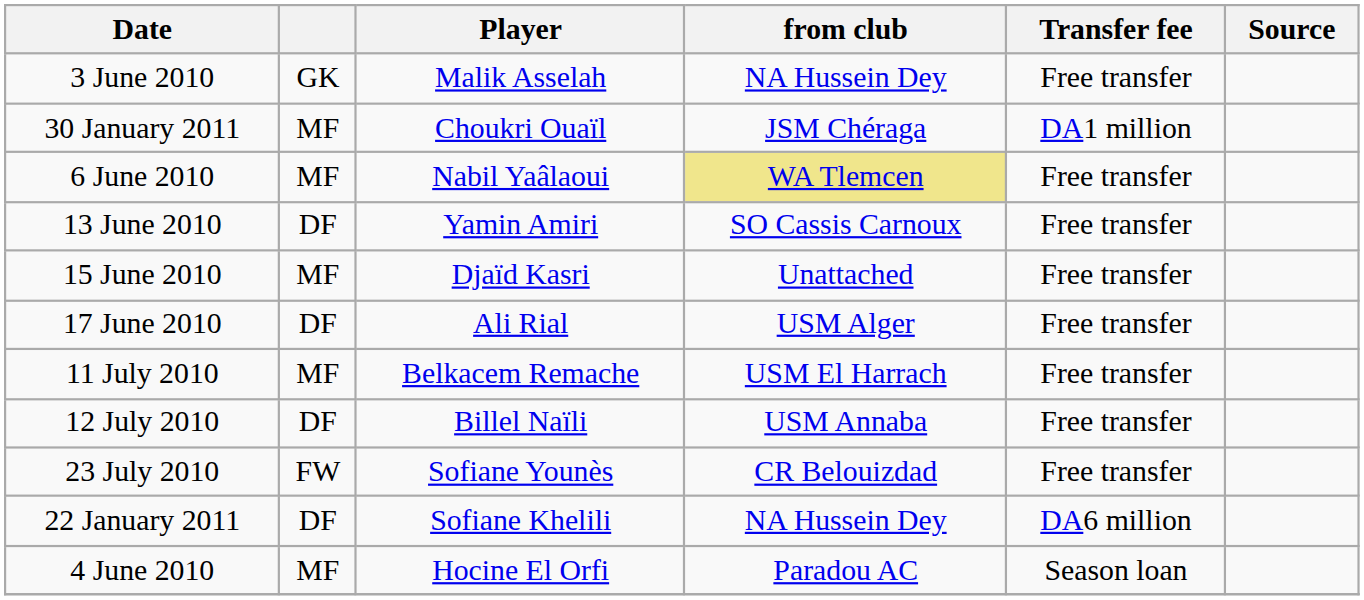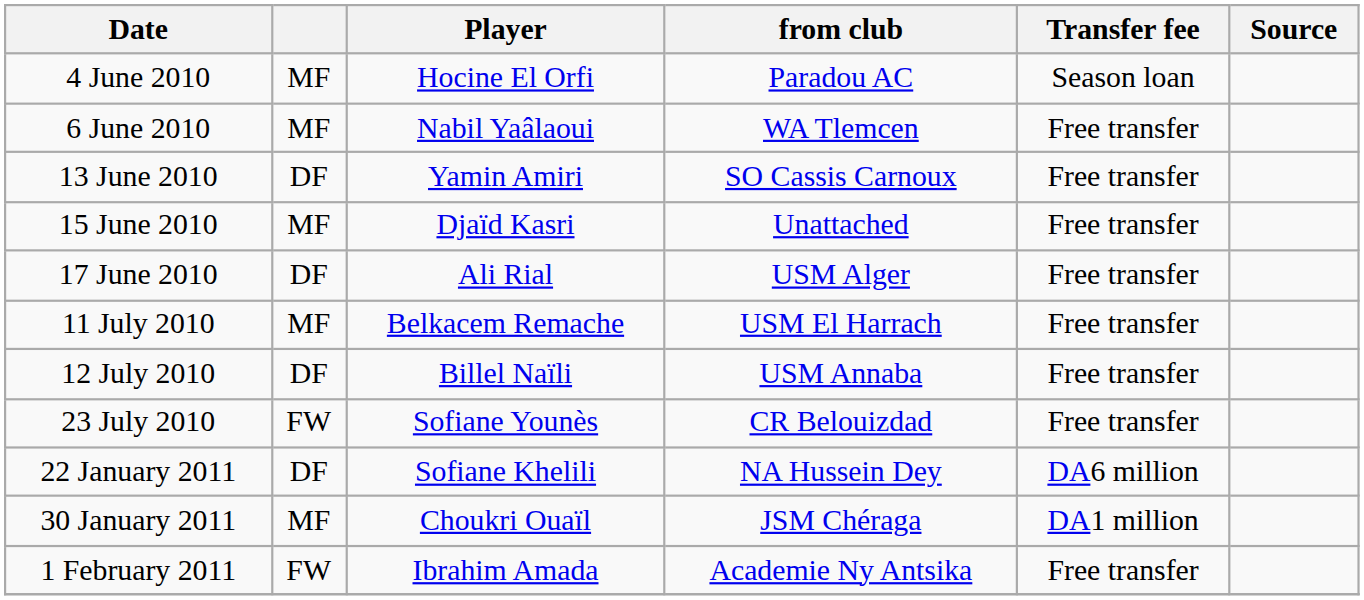- row: 3 June 2010 | GK | Malik Asselah | NA Hussein Dey | Free transfer
rows swapped: 4 June 2010 <-> 30 January 2011
6 June 2010 | from club: khaki background -> no background
+ row: 1 February 2011 | FW | Ibrahim Amada | Academie Ny Antsika | Free transfer
